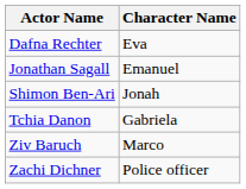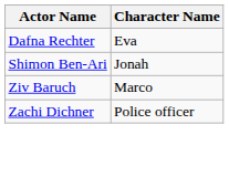- row: Jonathan Sagall | Emanuel
- row: Tchia Danon | Gabriela
